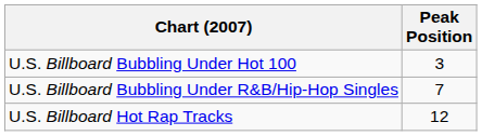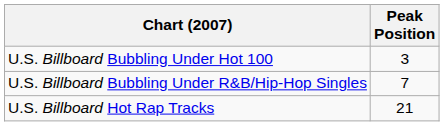U.S. Billboard Hot Rap Tracks | Peak Position: 12 -> 21
